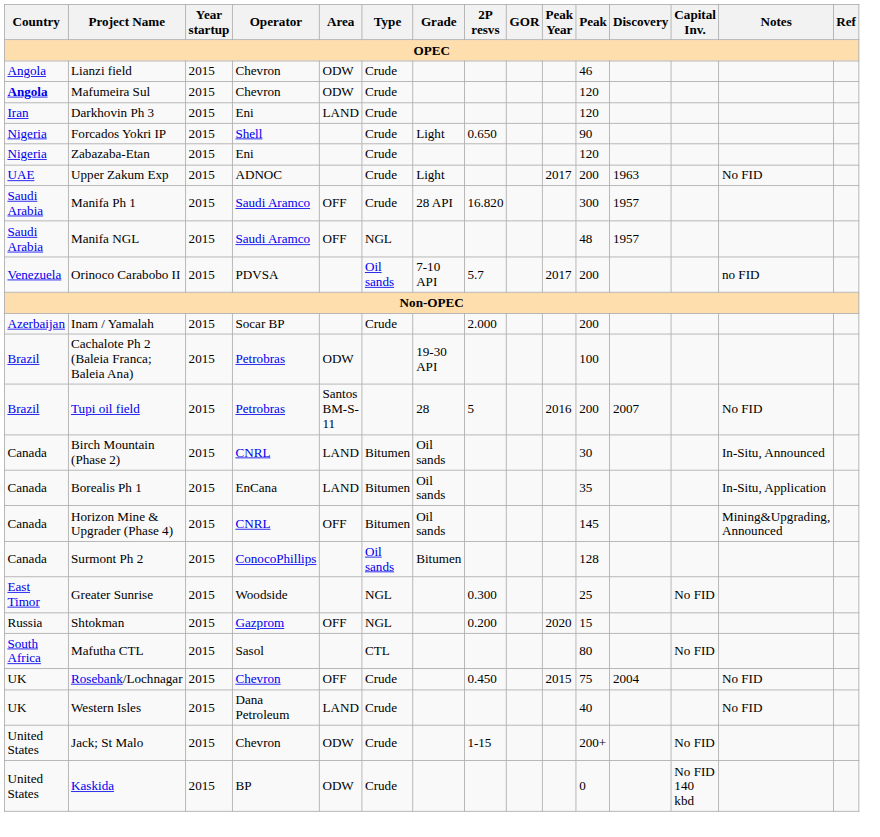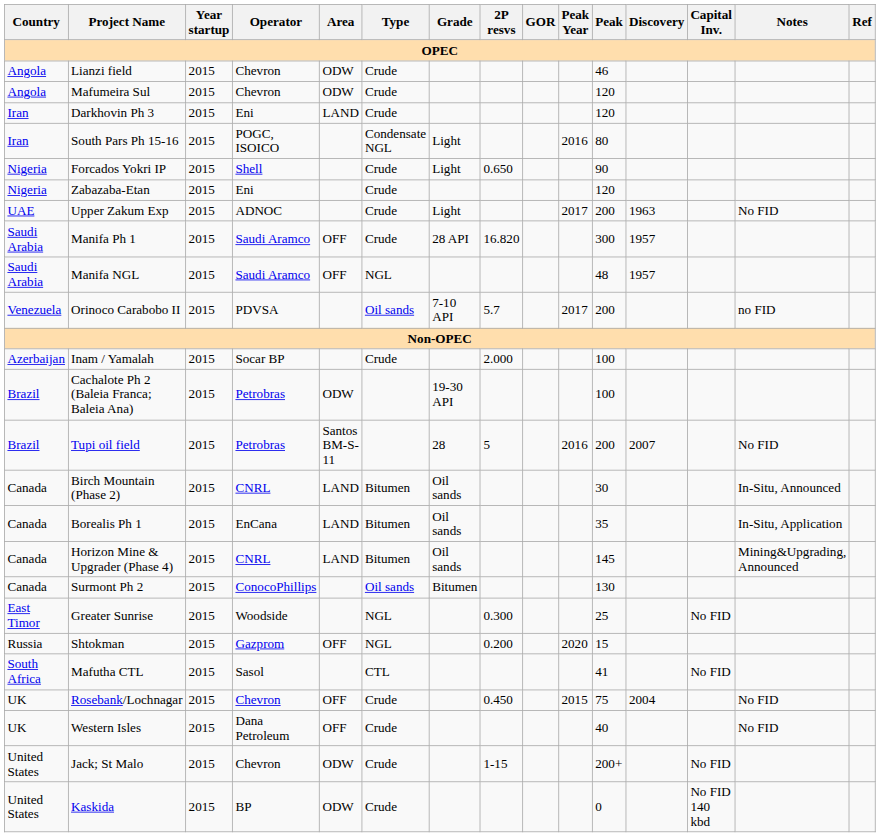Mafumeira Sul | Country: bold -> normal
+ row: Iran | South Pars Ph 15-16 | 2015 | POGC, ISOICO | Condensate NGL | Light | 2016 | 80
Inam / Yamalah | Peak: 200 -> 100
Horizon Mine & Upgrader (Phase 4) | Area: OFF -> LAND
Surmont Ph 2 | Peak: 128 -> 130
Mafutha CTL | Peak: 80 -> 41
Western Isles | Area: LAND -> OFF
